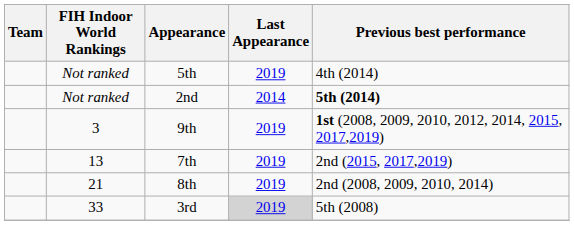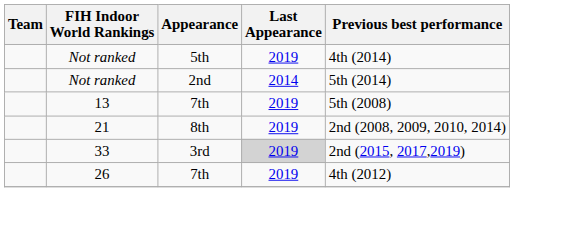Not ranked / 2nd | Previous best performance: bold -> normal
- row: 3 | 9th | 2019 | 1st (2008, 2009, 2010, 2012, 2014, 2015, 2017,2019)
13 | Previous best performance: 2nd (2015, 2017,2019) -> 5th (2008)
33 | Previous best performance: 5th (2008) -> 2nd (2015, 2017,2019)
+ row: 26 | 7th | 2019 | 4th (2012)
